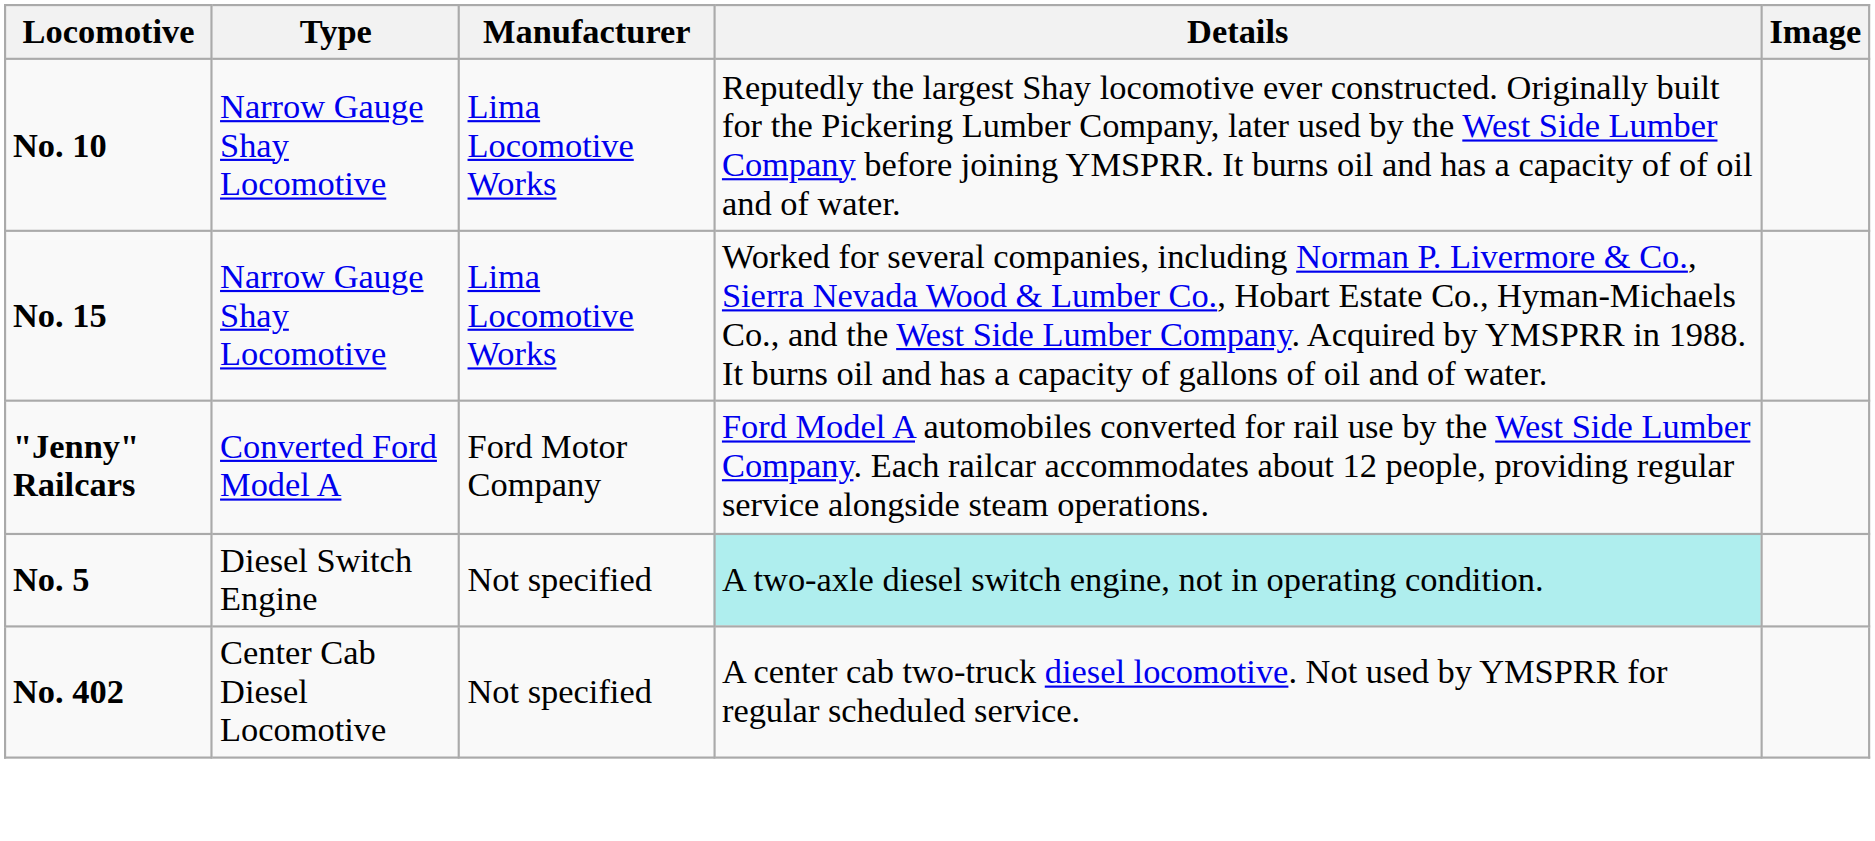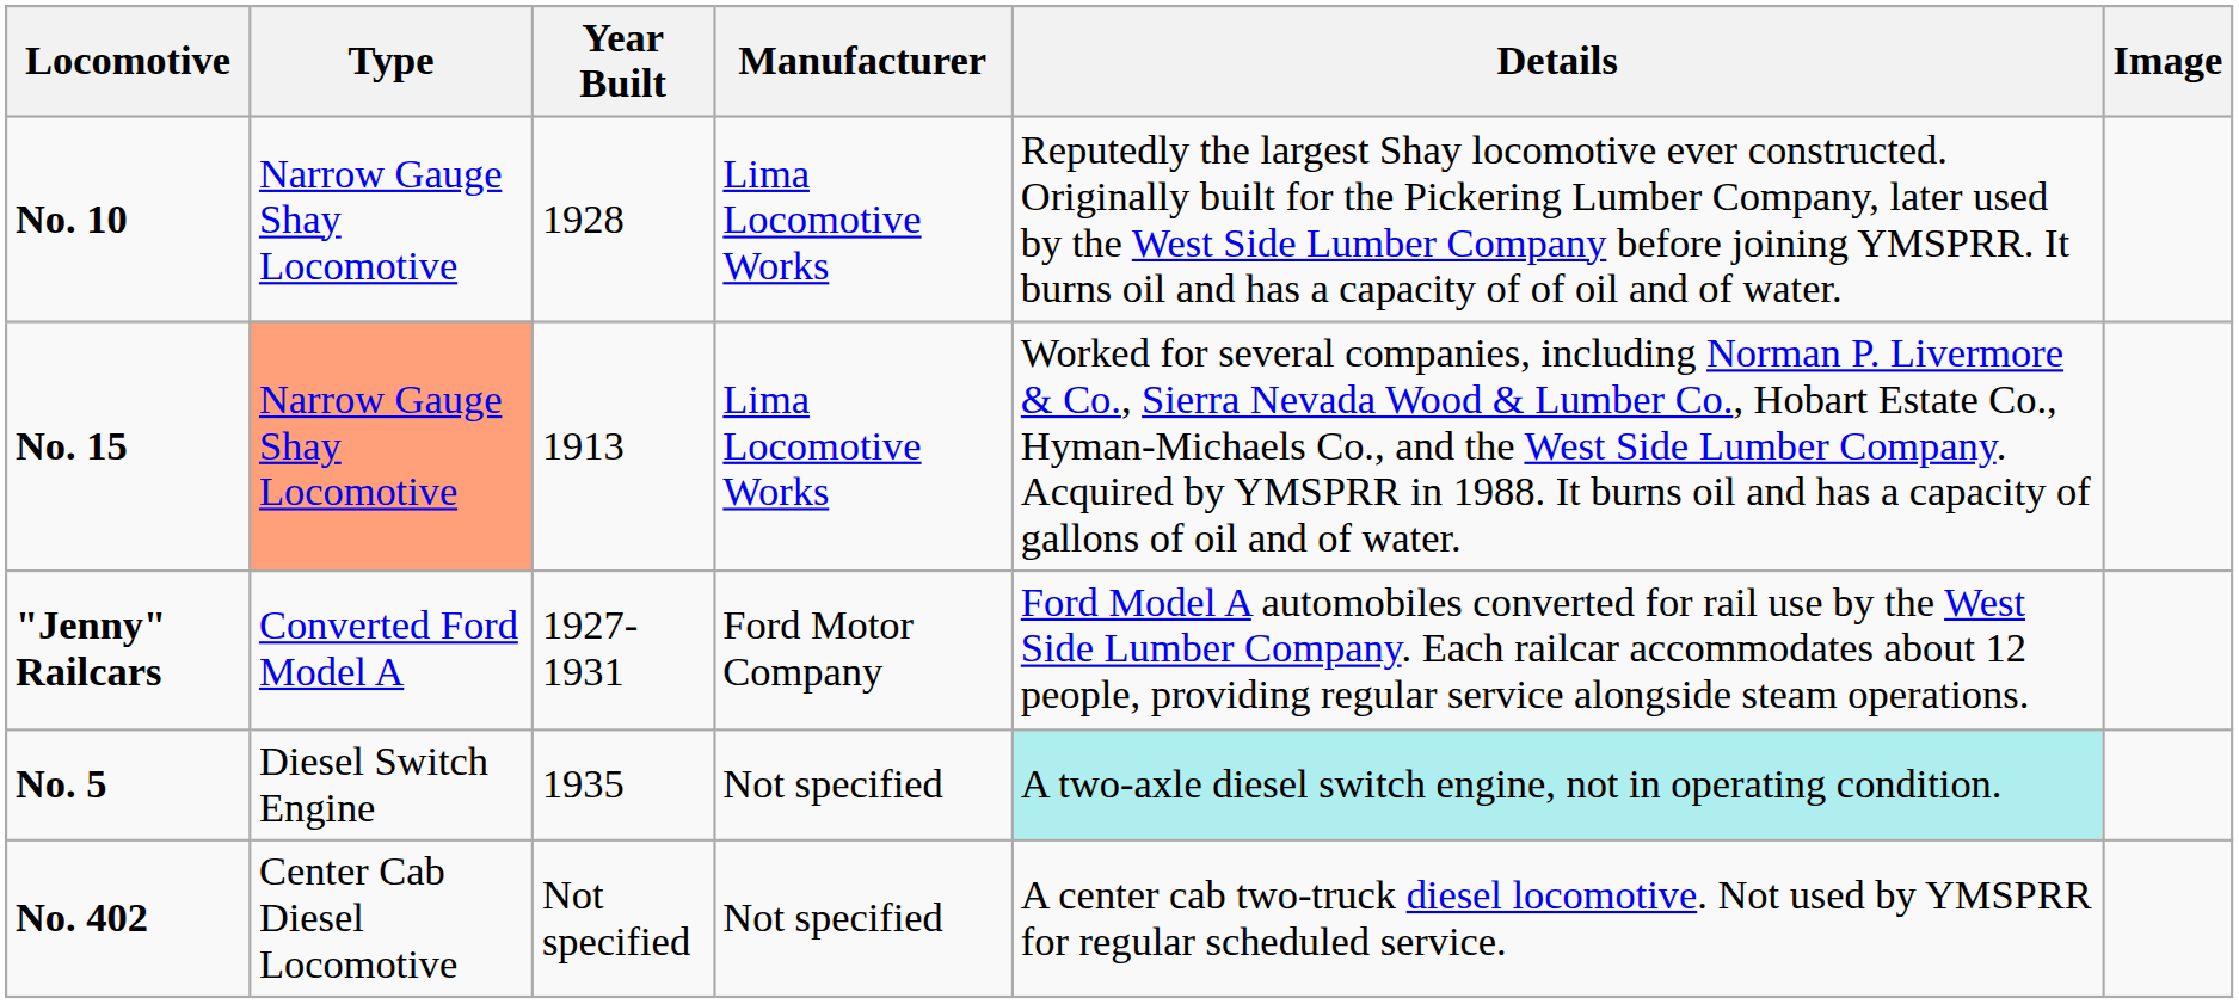+ column: Year Built | 1928 | 1913 | 1927-1931 | 1935 | Not specified
No. 15 | Type: no background -> lightsalmon background
